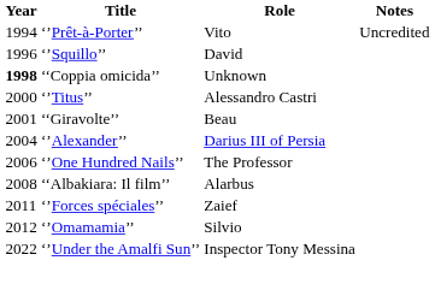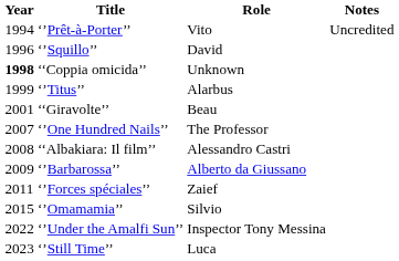‘’Titus’’ | Year: 2000 -> 1999
‘’Titus’’ | Role: Alessandro Castri -> Alarbus
- row: 2004 | ‘’Alexander’’ | Darius III of Persia
‘’One Hundred Nails’’ | Year: 2006 -> 2007
‘‘Albakiara: Il film’’ | Role: Alarbus -> Alessandro Castri
+ row: 2009 | ‘’Barbarossa’’ | Alberto da Giussano
‘’Omamamia’’ | Year: 2012 -> 2015
+ row: 2023 | ‘’Still Time’’ | Luca
